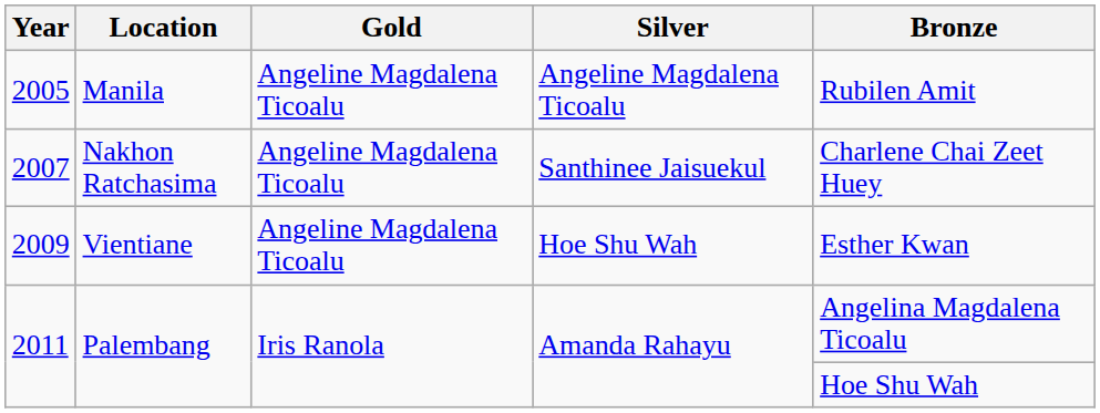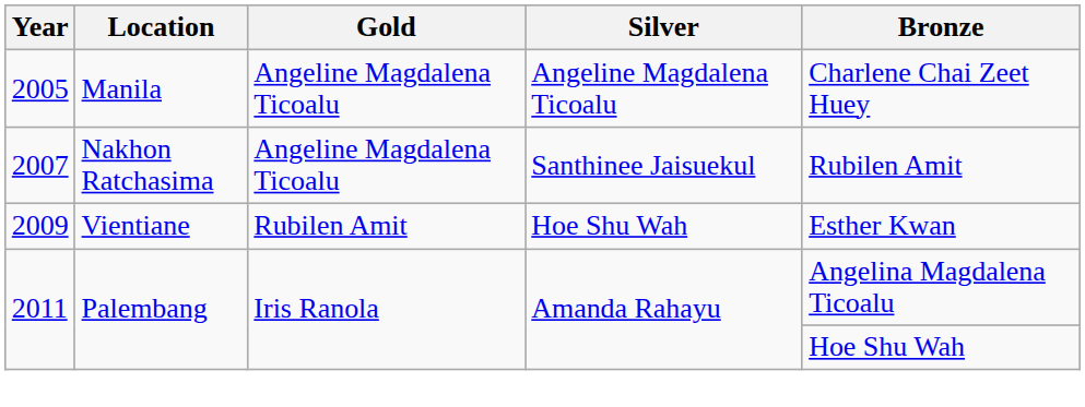2005 | Bronze: Rubilen Amit -> Charlene Chai Zeet Huey
2007 | Bronze: Charlene Chai Zeet Huey -> Rubilen Amit
2009 | Gold: Angeline Magdalena Ticoalu -> Rubilen Amit
